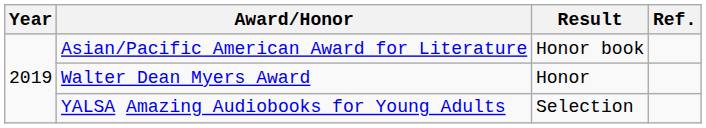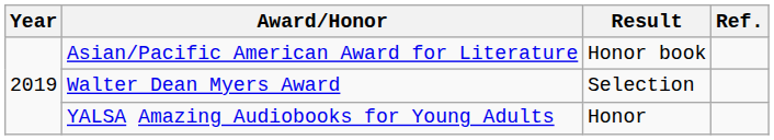Walter Dean Myers Award | Result: Honor -> Selection
YALSA Amazing Audiobooks for Young Adults | Result: Selection -> Honor
